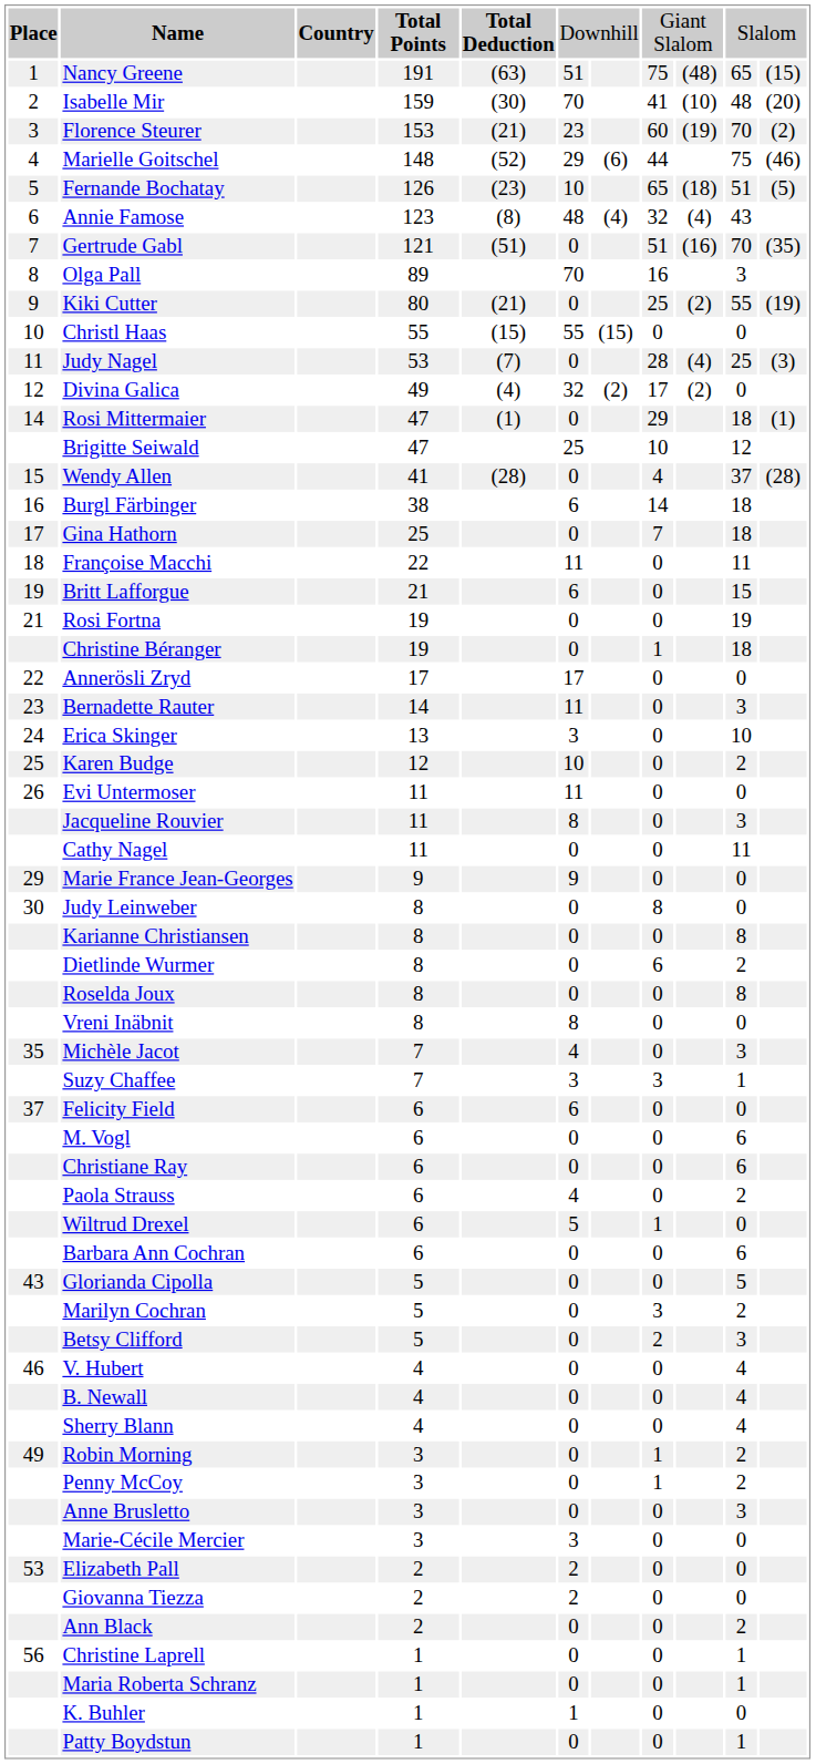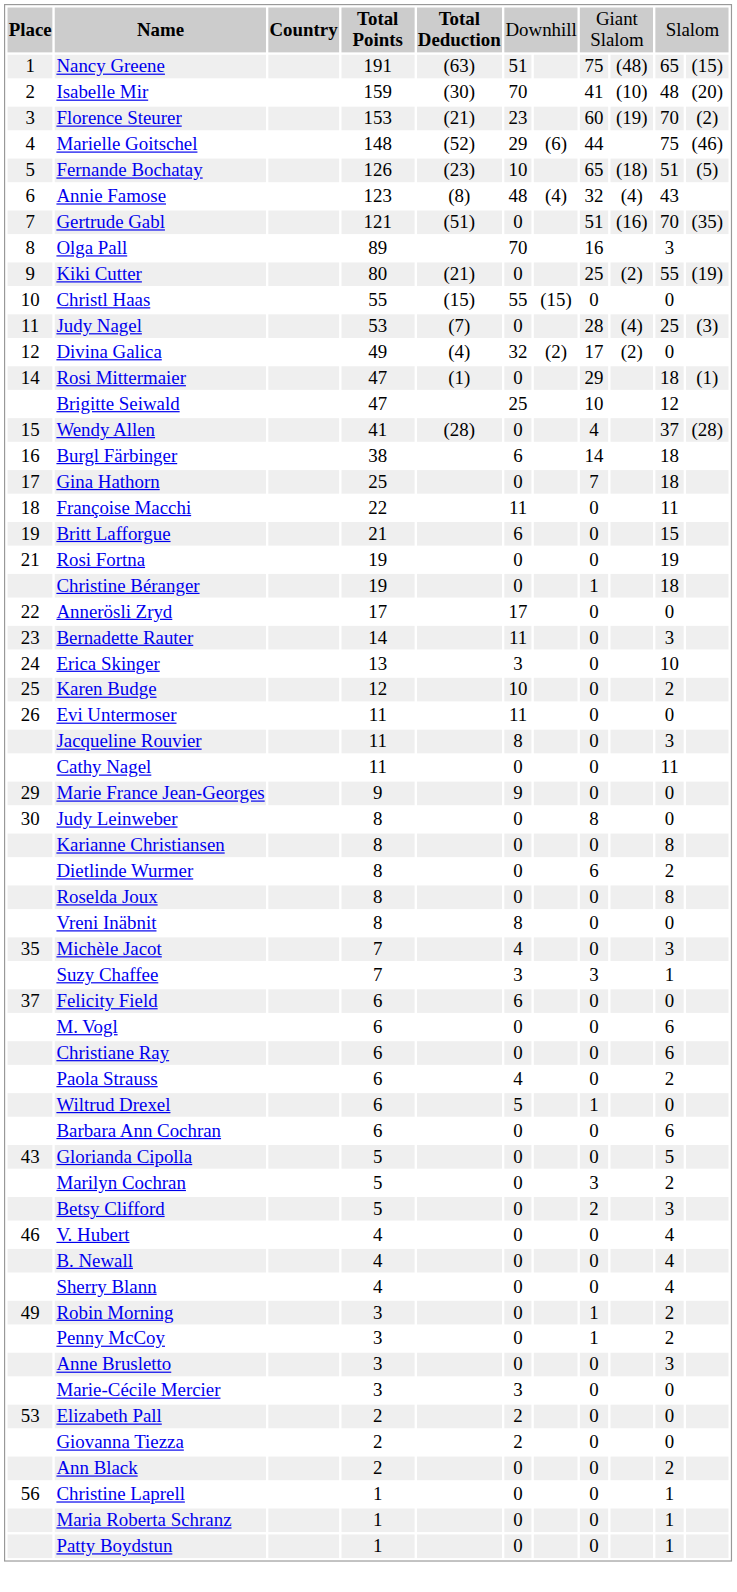- row: K. Buhler | 1 | 1 | 0 | 0
